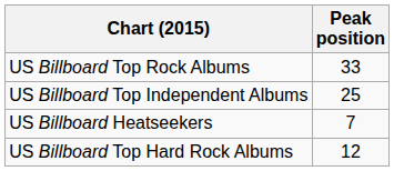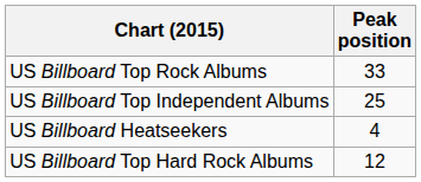US Billboard Heatseekers | Peak position: 7 -> 4
